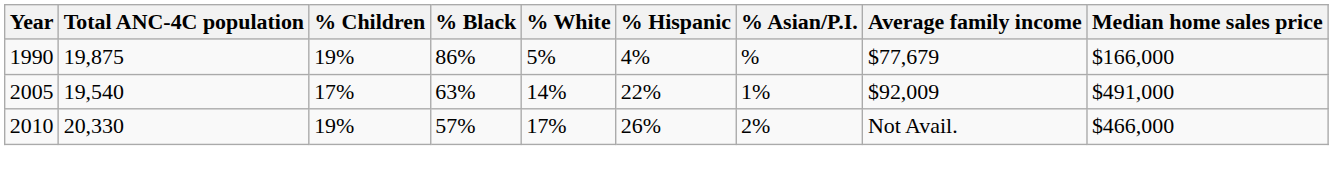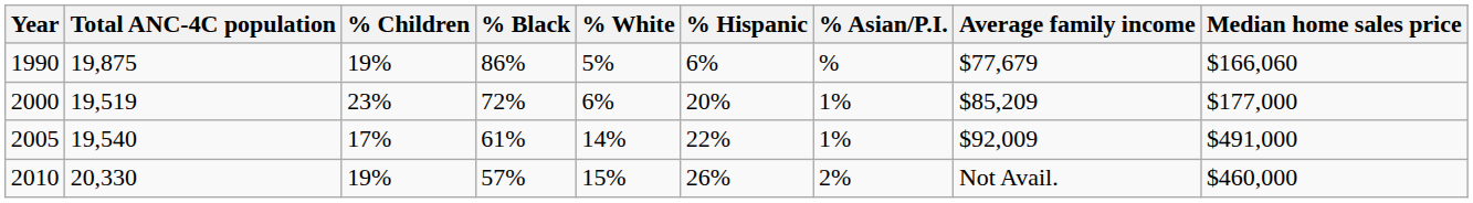1990 | % Hispanic: 4% -> 6%
1990 | Median home sales price: $166,000 -> $166,060
+ row: 2000 | 19,519 | 23% | 72% | 6% | 20% | 1% | $85,209 | $177,000
2005 | % Black: 63% -> 61%
2010 | % White: 17% -> 15%
2010 | Median home sales price: $466,000 -> $460,000
